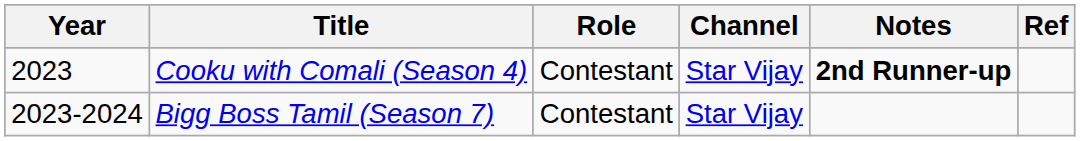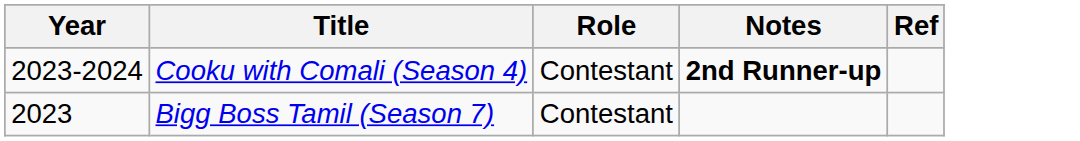- column: Channel | Star Vijay | Star Vijay
Cooku with Comali (Season 4) | Year: 2023 -> 2023-2024
Bigg Boss Tamil (Season 7) | Year: 2023-2024 -> 2023
